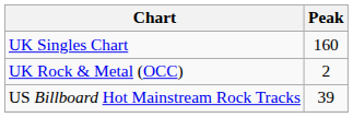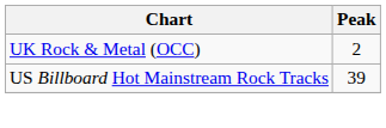- row: UK Singles Chart | 160
